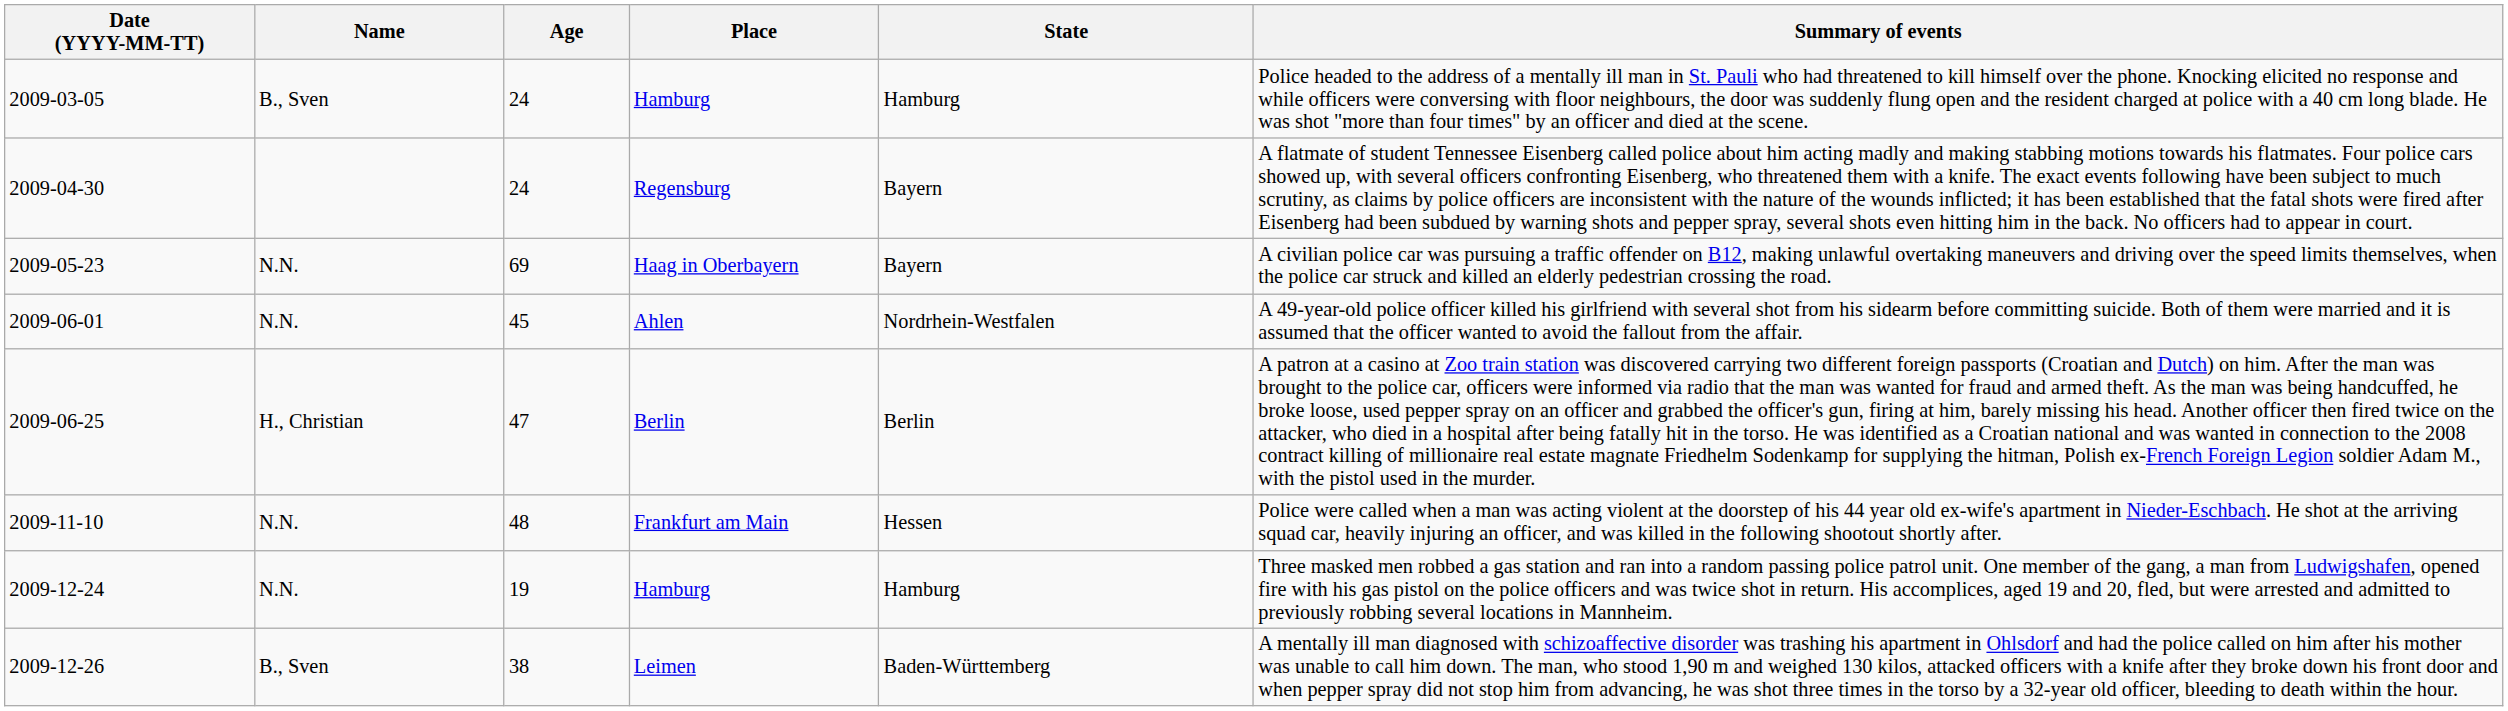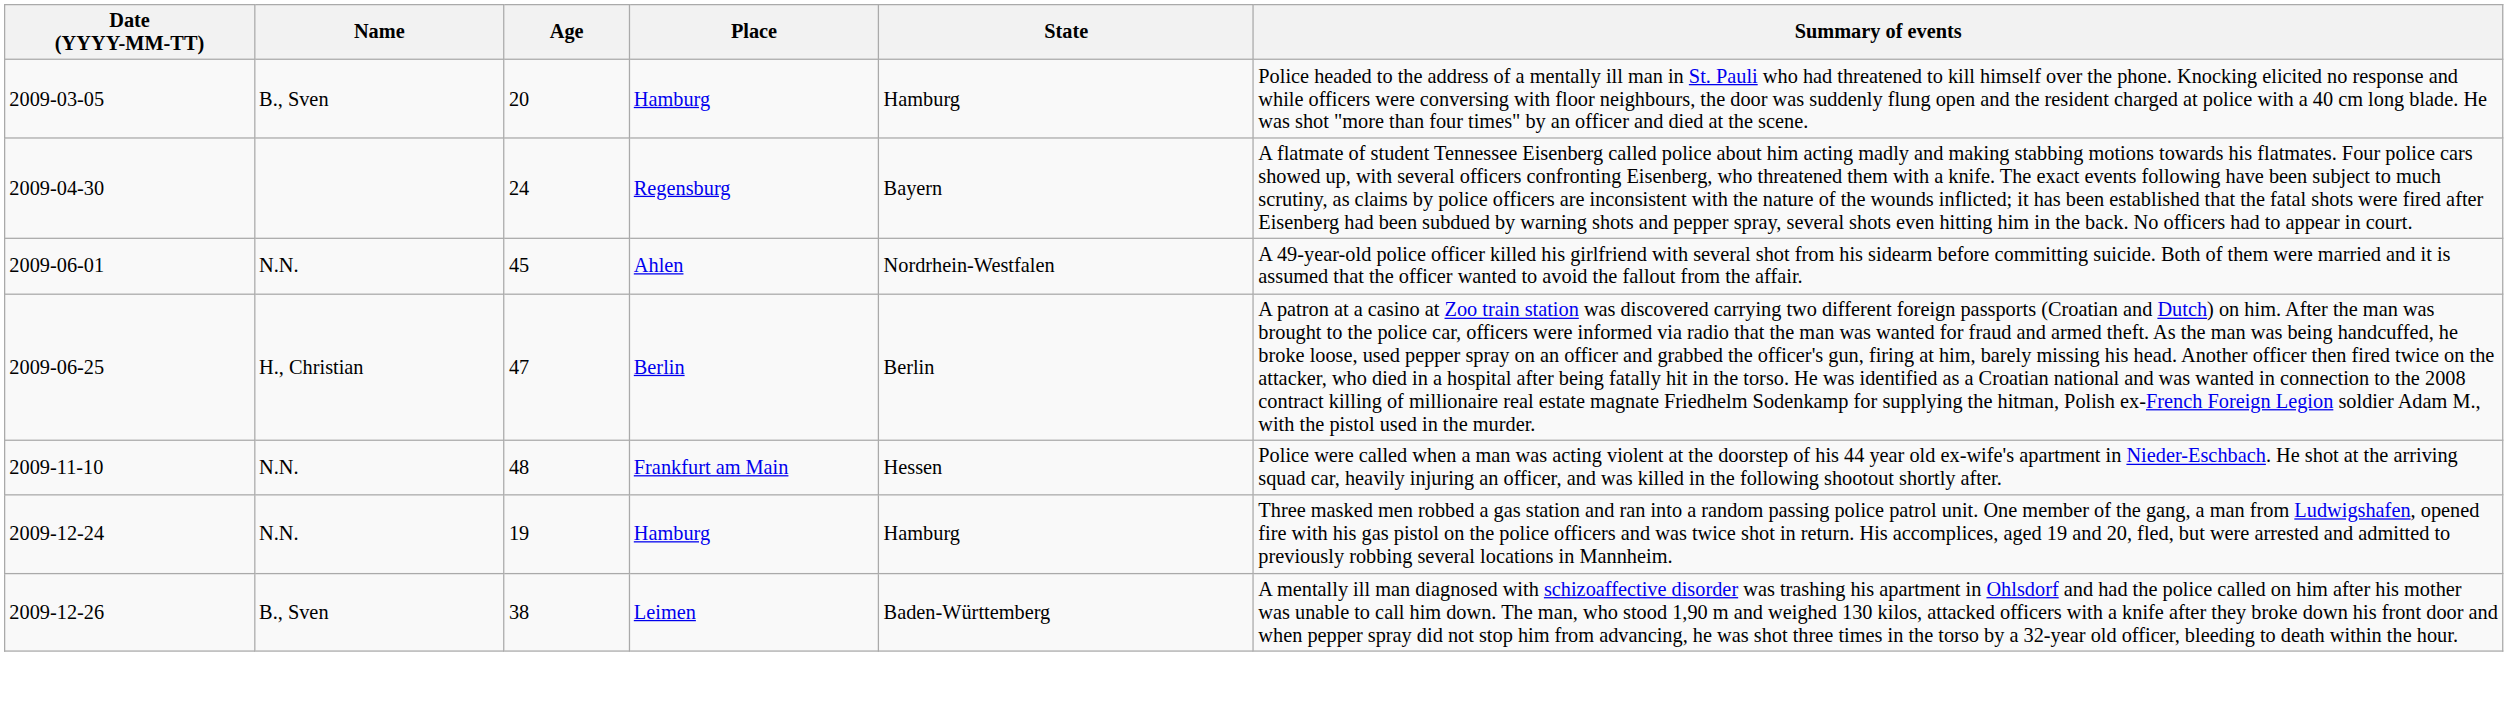2009-03-05 | Age: 24 -> 20
- row: 2009-05-23 | N.N. | 69 | Haag in Oberbayern | Bayern | A civilian police car was pursuing a traffic offender on B12, making unlawful overtaking maneuvers and driving over the speed limits themselves, when the police car struck and killed an elderly pedestrian crossing the road.
